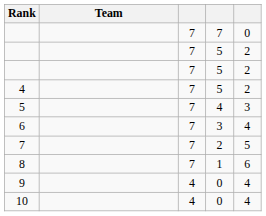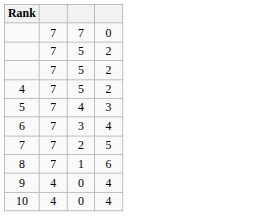- column: Team
